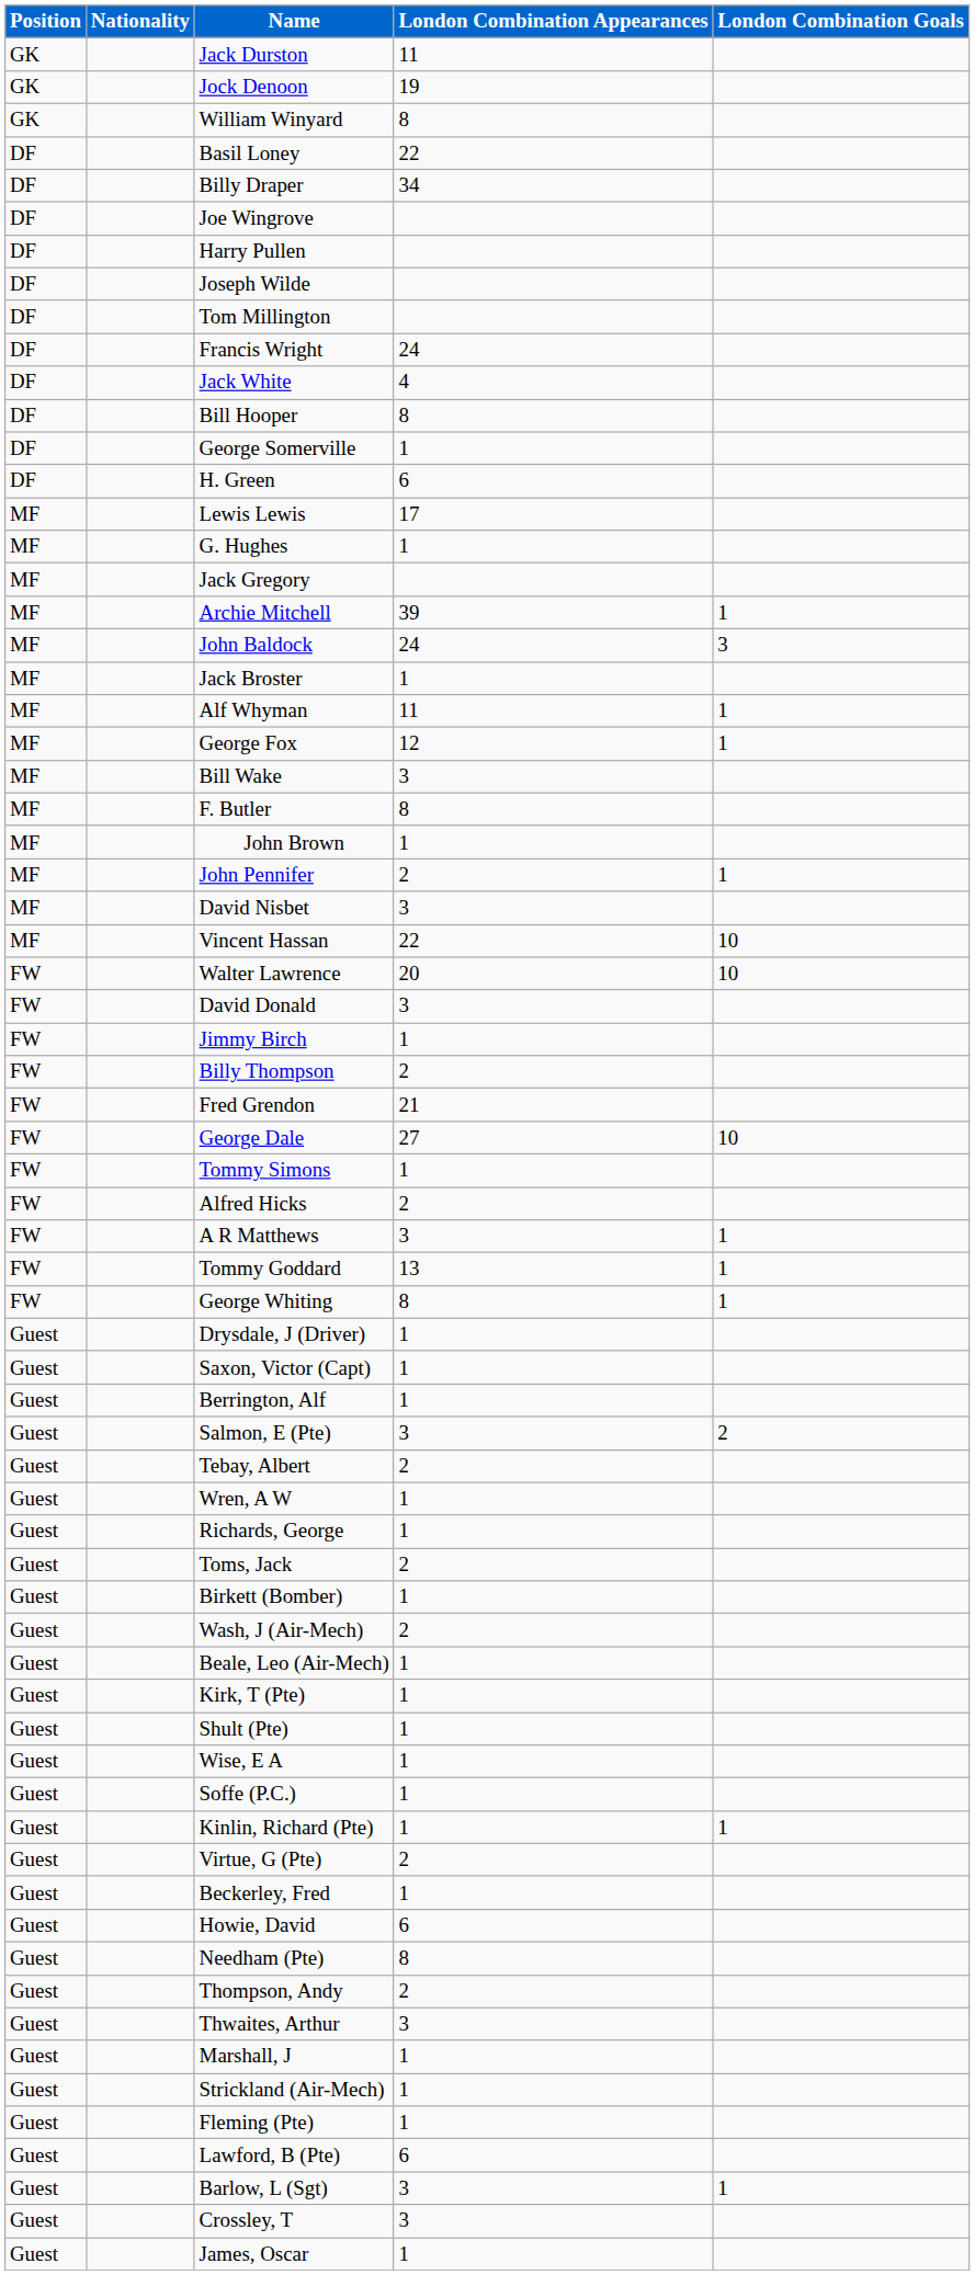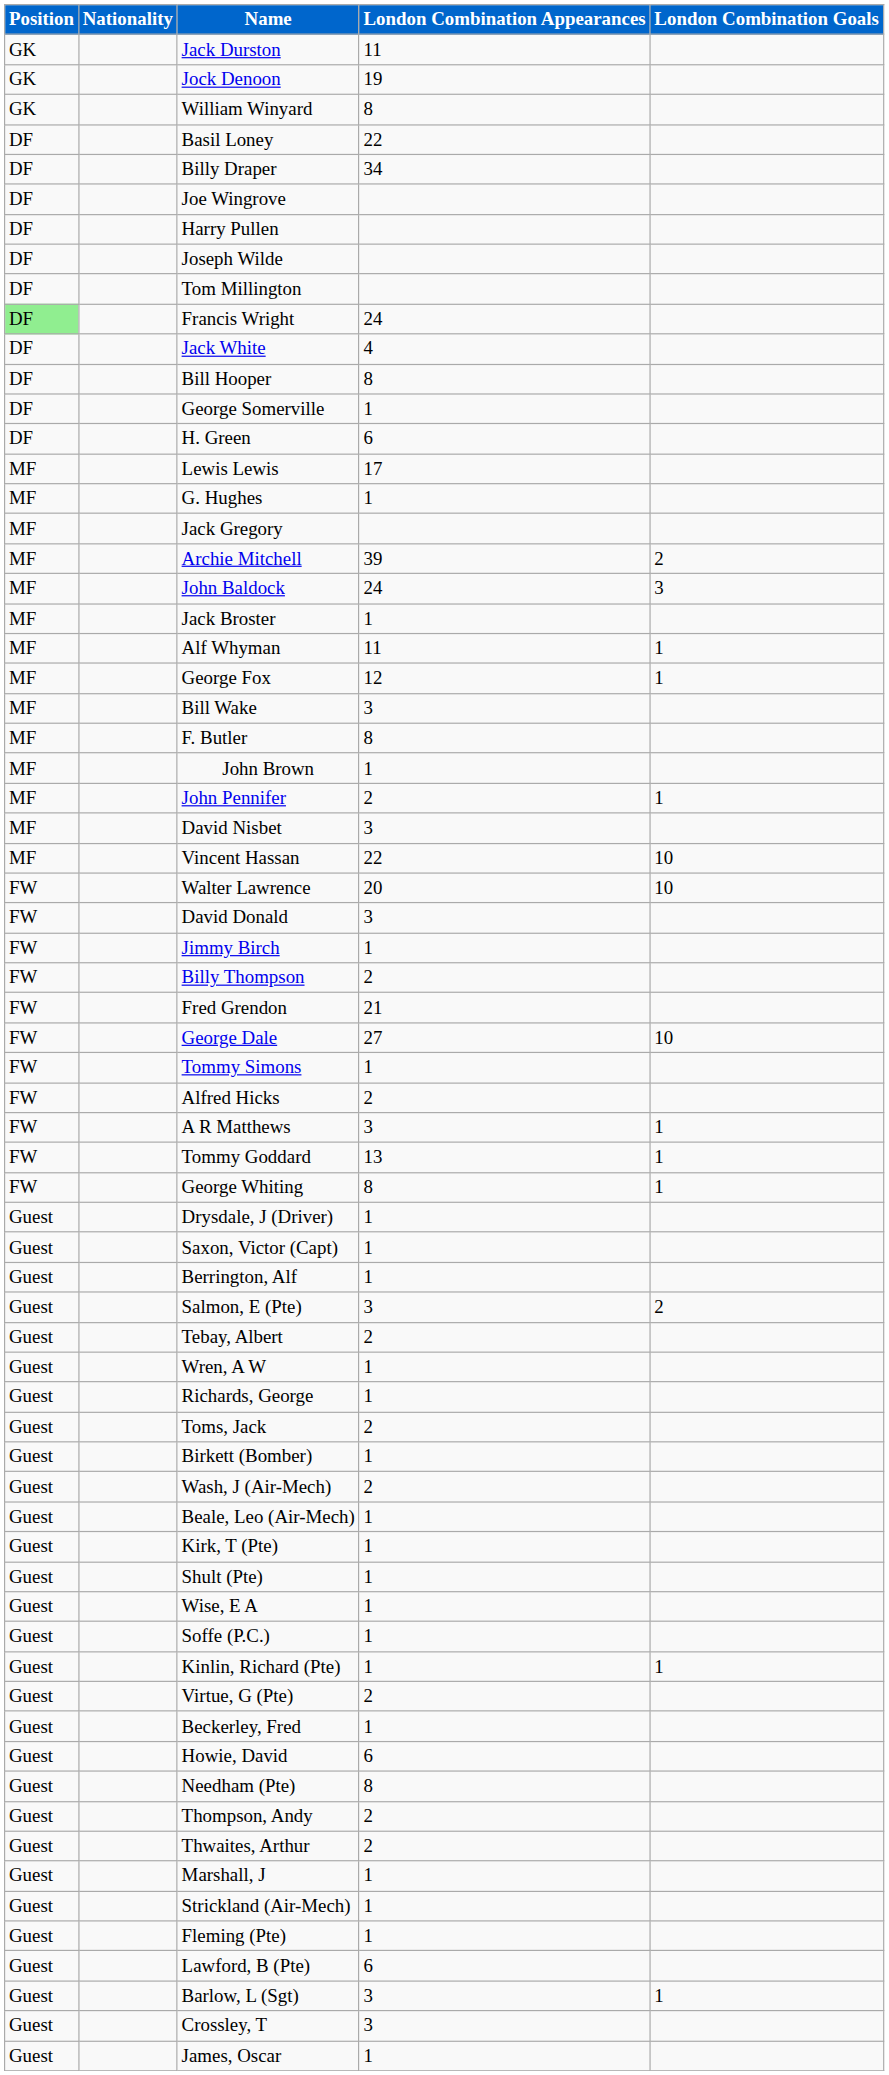Francis Wright | Position: no background -> lightgreen background
Archie Mitchell | London Combination Goals: 1 -> 2
Thwaites, Arthur | London Combination Appearances: 3 -> 2
